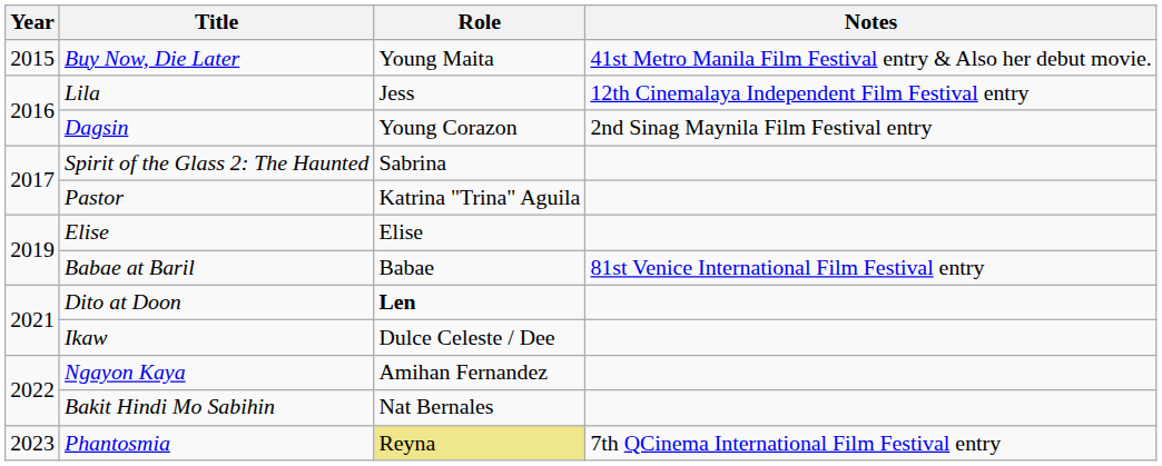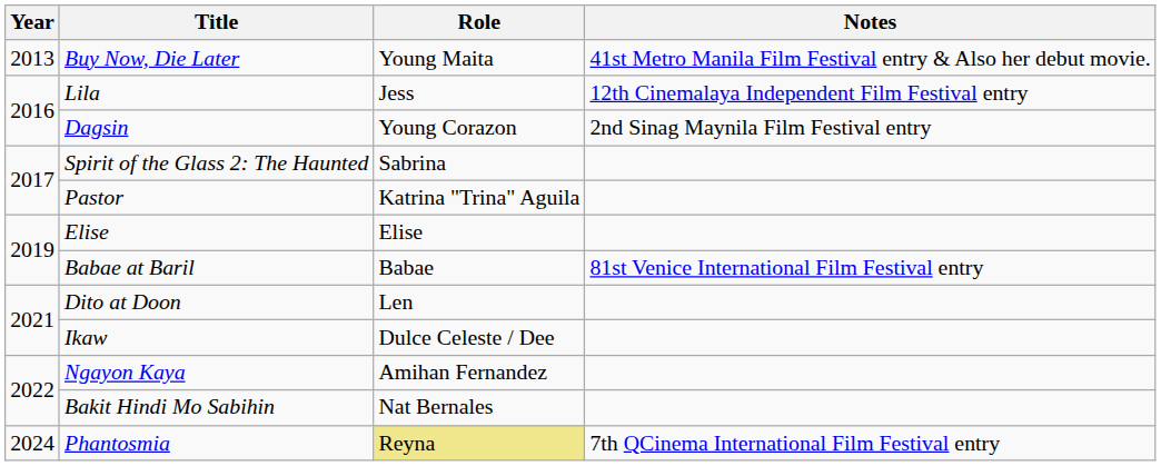Buy Now, Die Later | Year: 2015 -> 2013
Dito at Doon | Role: bold -> normal
Phantosmia | Year: 2023 -> 2024
